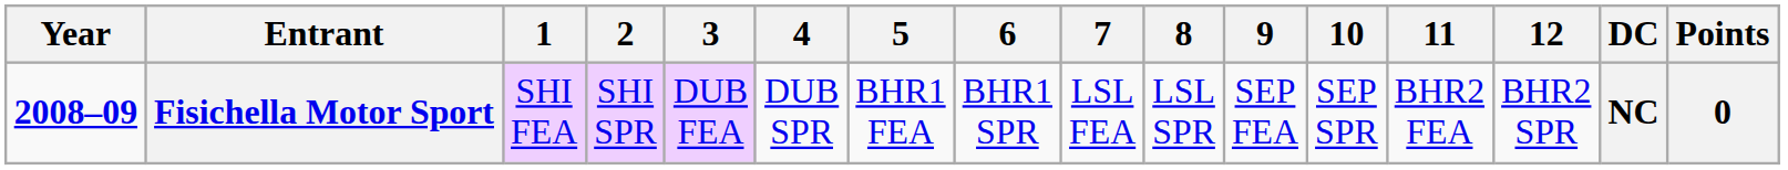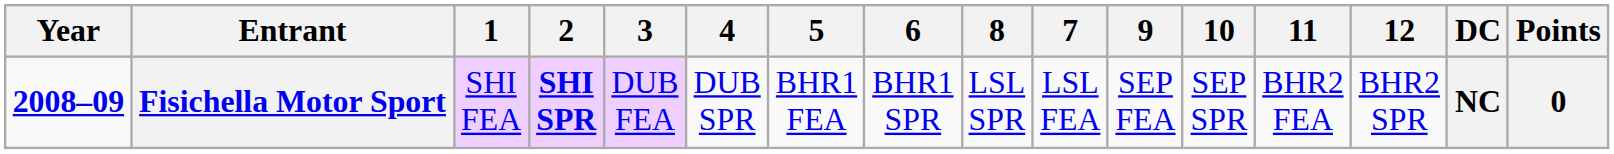columns swapped: 7 <-> 8
Fisichella Motor Sport | 2: normal -> bold
